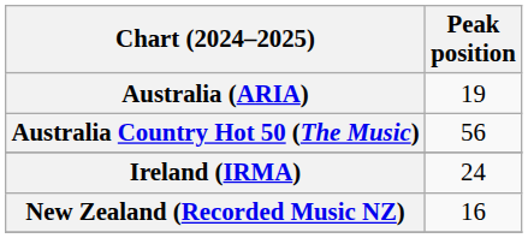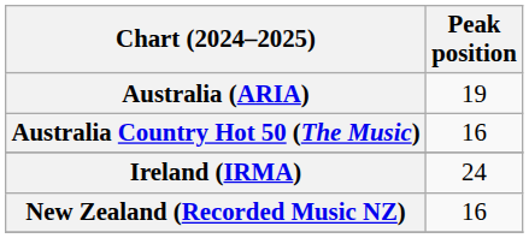Australia Country Hot 50 (The Music) | Peak position: 56 -> 16
